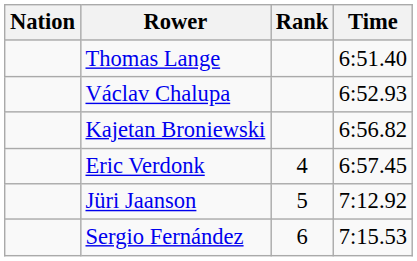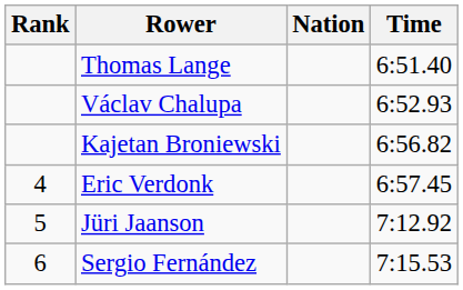columns swapped: Rank <-> Nation
